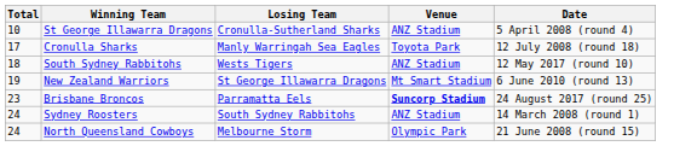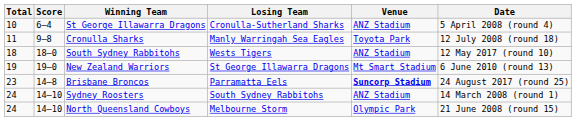+ column: Score | 6–4 | 9–8 | 18–0 | 19–0 | 14–8 | 14–10 | 14–10
Cronulla Sharks | Total: 17 -> 11
